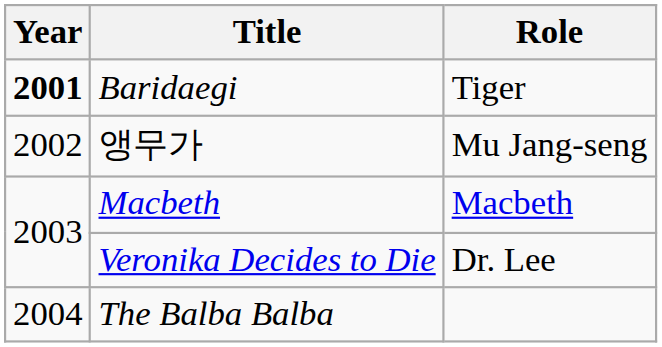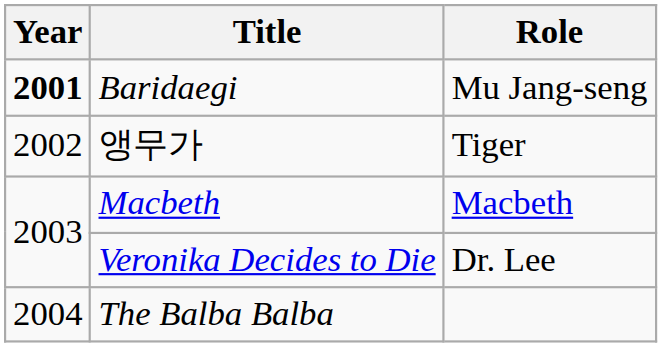Baridaegi | Role: Tiger -> Mu Jang-seng
앵무가 | Role: Mu Jang-seng -> Tiger
